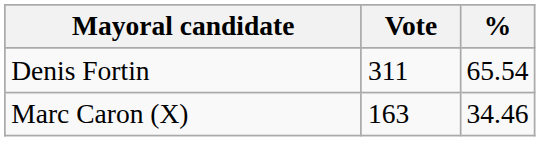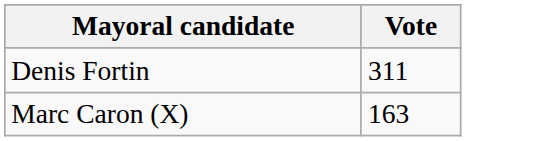- column: % | 65.54 | 34.46
